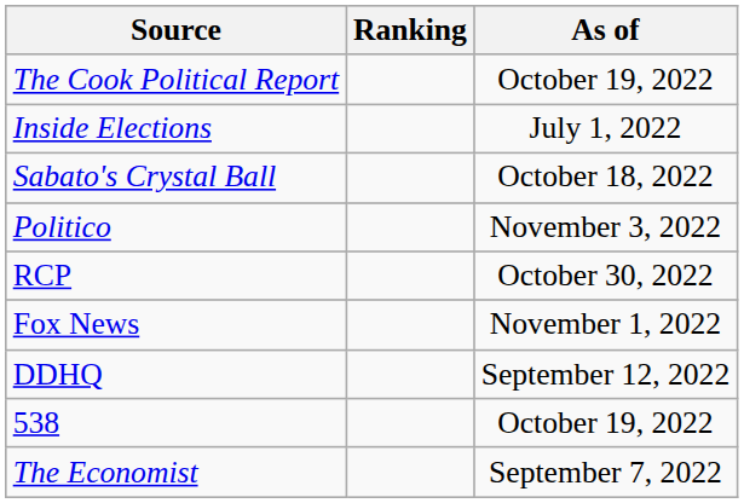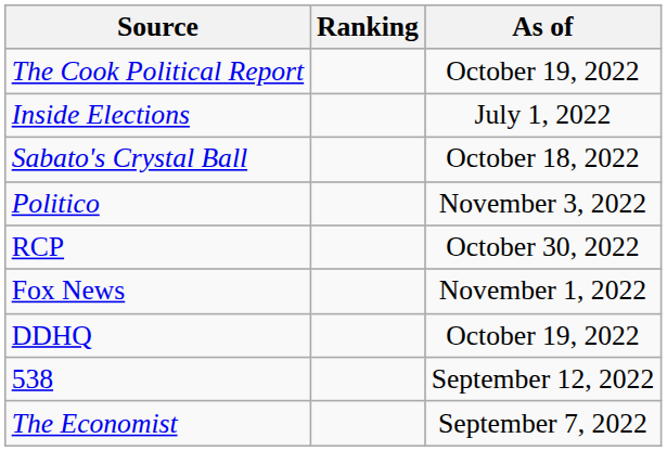DDHQ | As of: September 12, 2022 -> October 19, 2022
538 | As of: October 19, 2022 -> September 12, 2022
